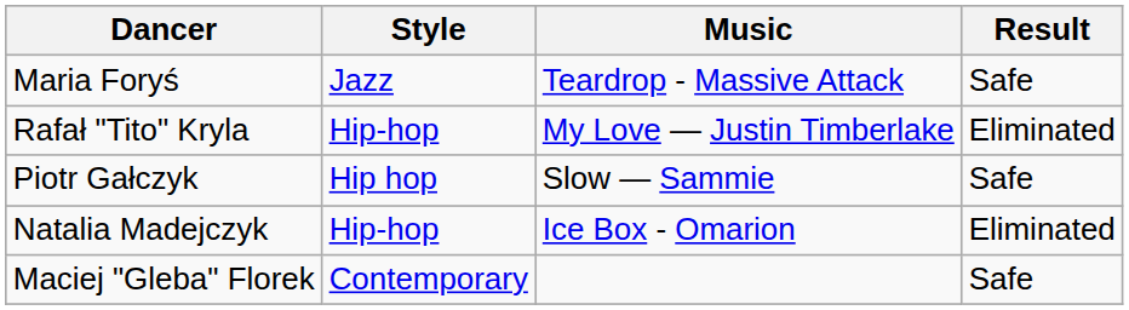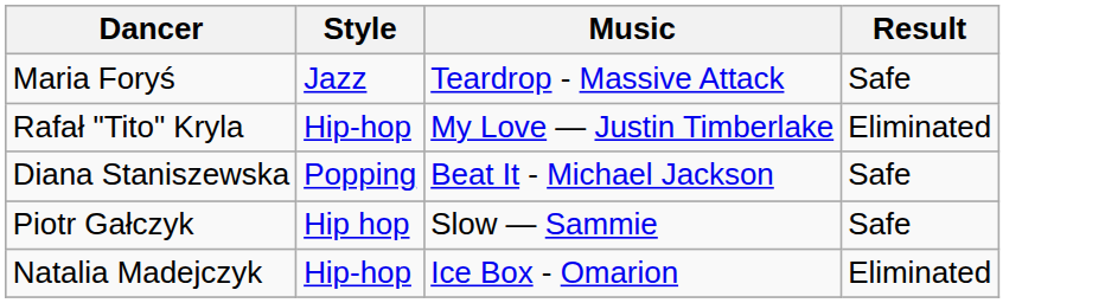+ row: Diana Staniszewska | Popping | Beat It - Michael Jackson | Safe
- row: Maciej "Gleba" Florek | Contemporary | Safe
